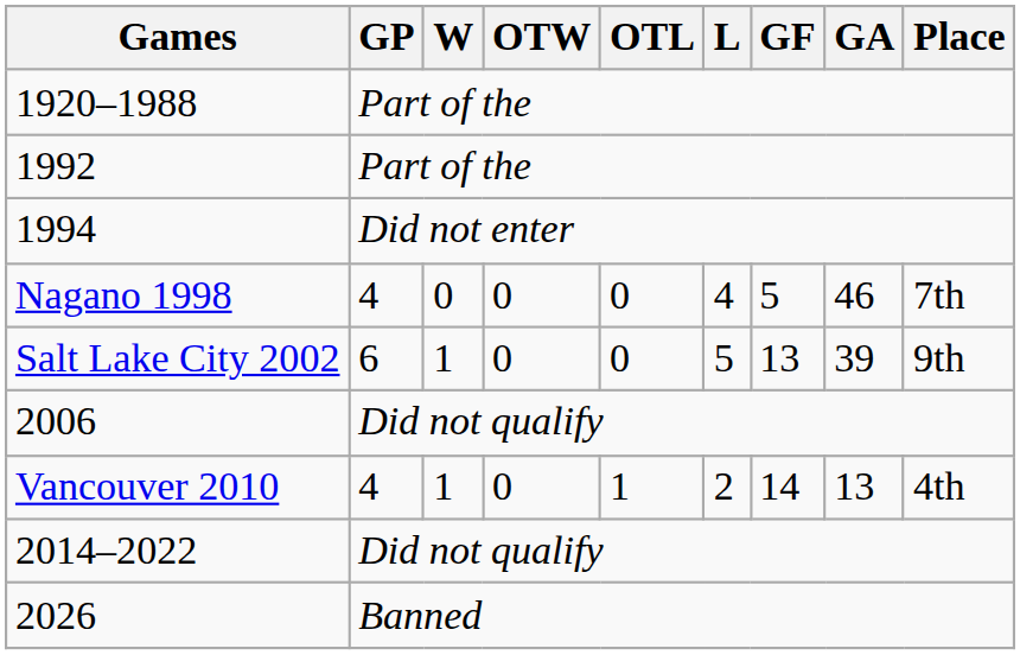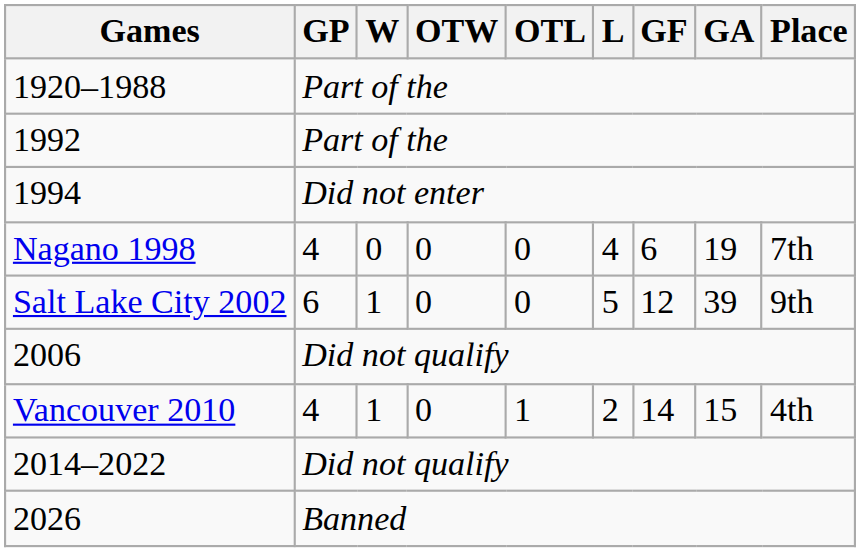Nagano 1998 | GF: 5 -> 6
Nagano 1998 | GA: 46 -> 19
Salt Lake City 2002 | GF: 13 -> 12
Vancouver 2010 | GA: 13 -> 15
